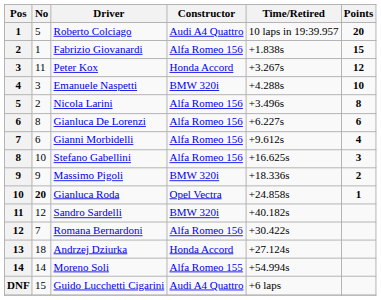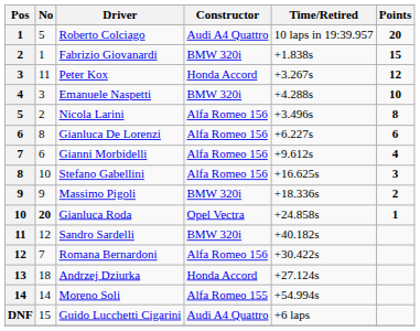Fabrizio Giovanardi | Constructor: Alfa Romeo 156 -> BMW 320i
